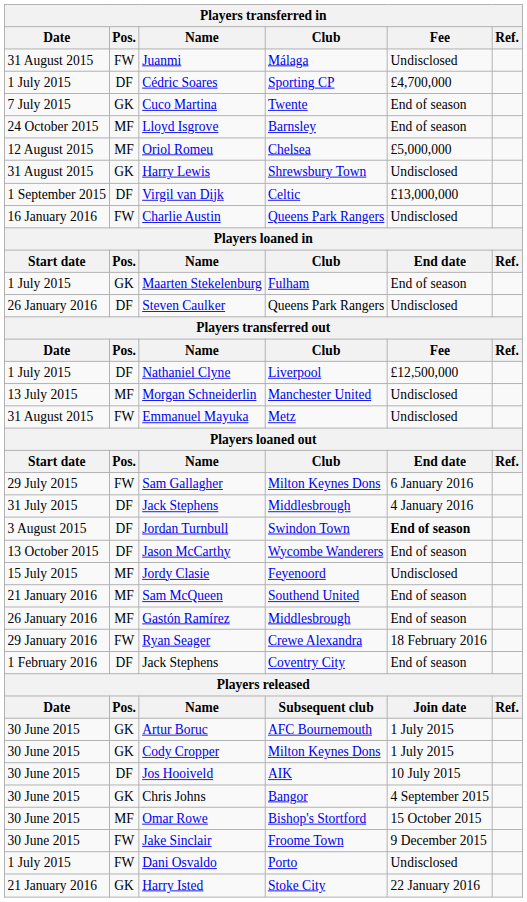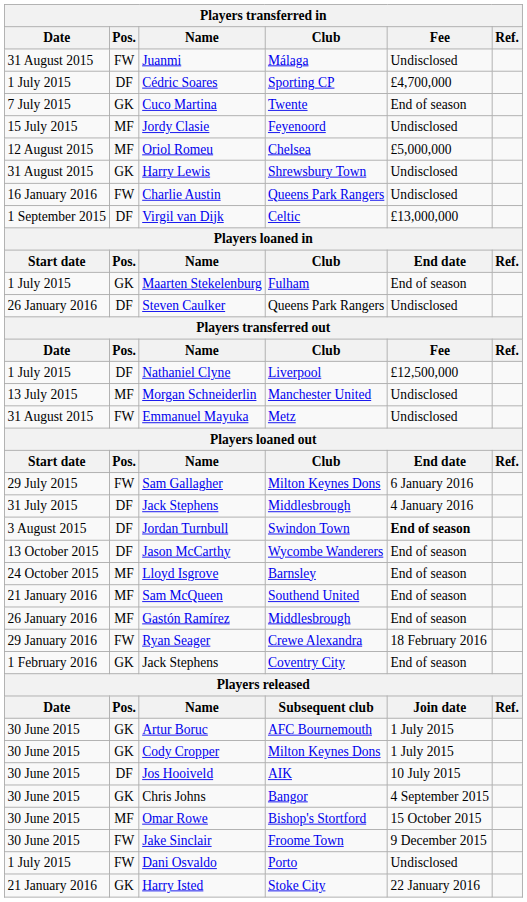rows swapped: Jordy Clasie <-> Lloyd Isgrove
rows swapped: Virgil van Dijk <-> Charlie Austin
Jack Stephens / Coventry City | Pos.: DF -> GK
